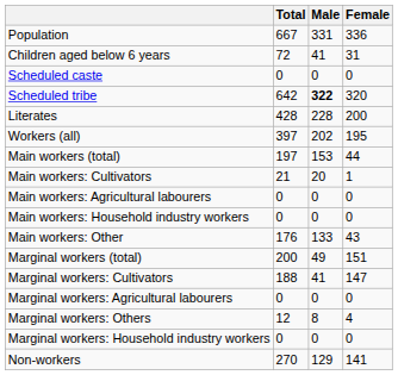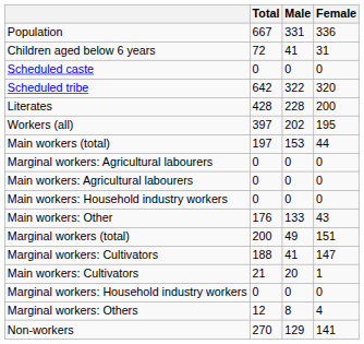Scheduled tribe | Male: bold -> normal
rows swapped: Main workers: Cultivators <-> Marginal workers: Agricultural labourers
rows swapped: Marginal workers: Household industry workers <-> Marginal workers: Others
